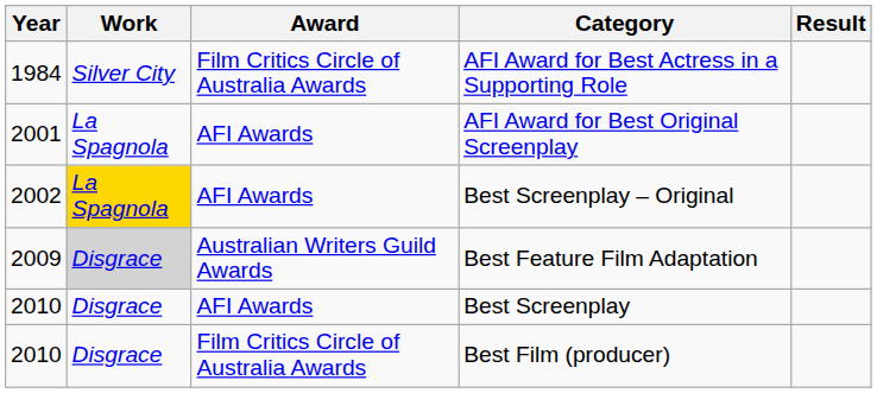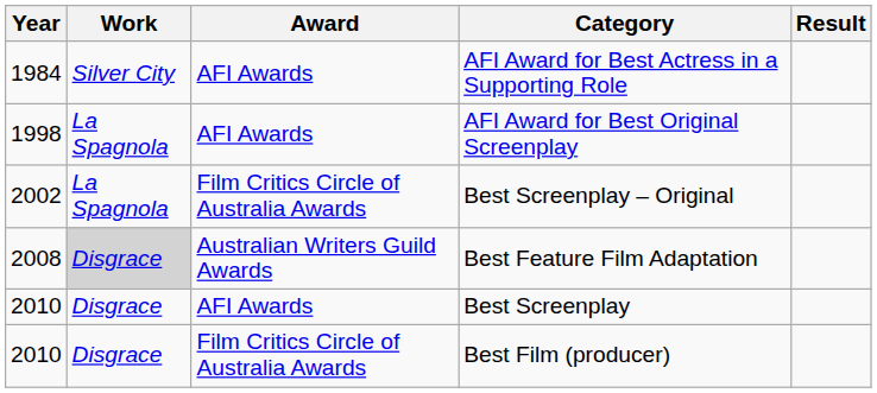AFI Award for Best Actress in a Supporting Role | Award: Film Critics Circle of Australia Awards -> AFI Awards
AFI Award for Best Original Screenplay | Year: 2001 -> 1998
Best Screenplay – Original | Work: gold background -> no background
Best Screenplay – Original | Award: AFI Awards -> Film Critics Circle of Australia Awards
Best Feature Film Adaptation | Year: 2009 -> 2008
